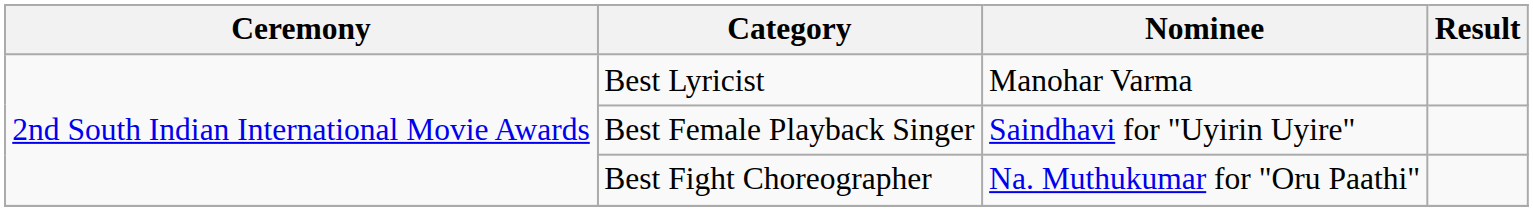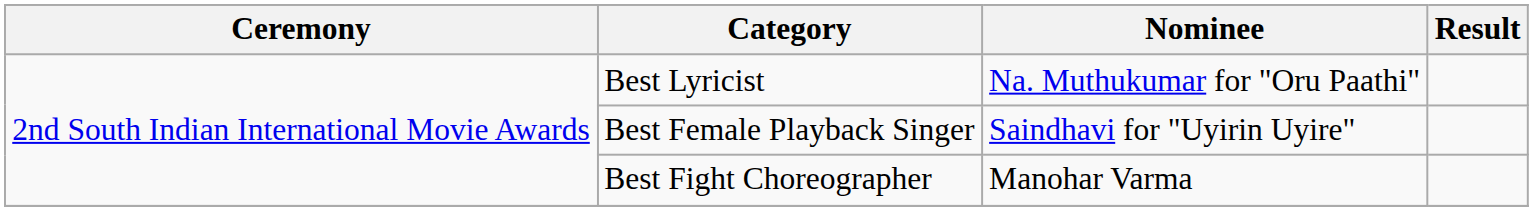Best Lyricist | Nominee: Manohar Varma -> Na. Muthukumar for "Oru Paathi"
Best Fight Choreographer | Nominee: Na. Muthukumar for "Oru Paathi" -> Manohar Varma
